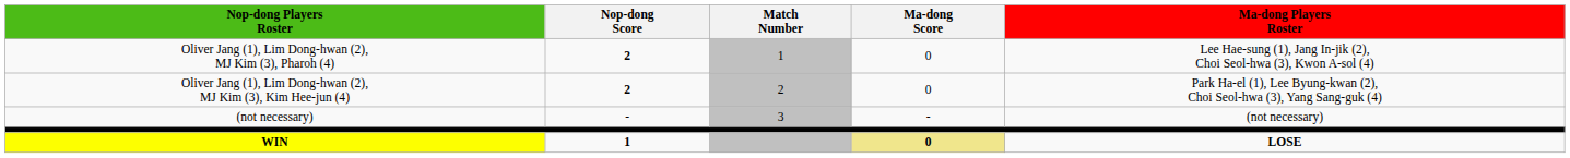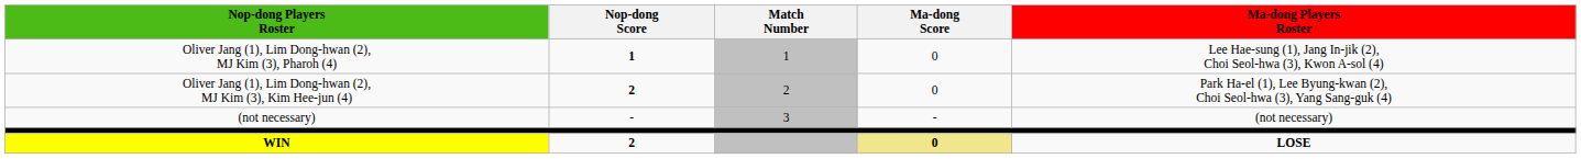Oliver Jang (1), Lim Dong-hwan (2), MJ Kim (3), Pharoh (4) | Nop-dong Score: 2 -> 1
WIN | Nop-dong Score: 1 -> 2
